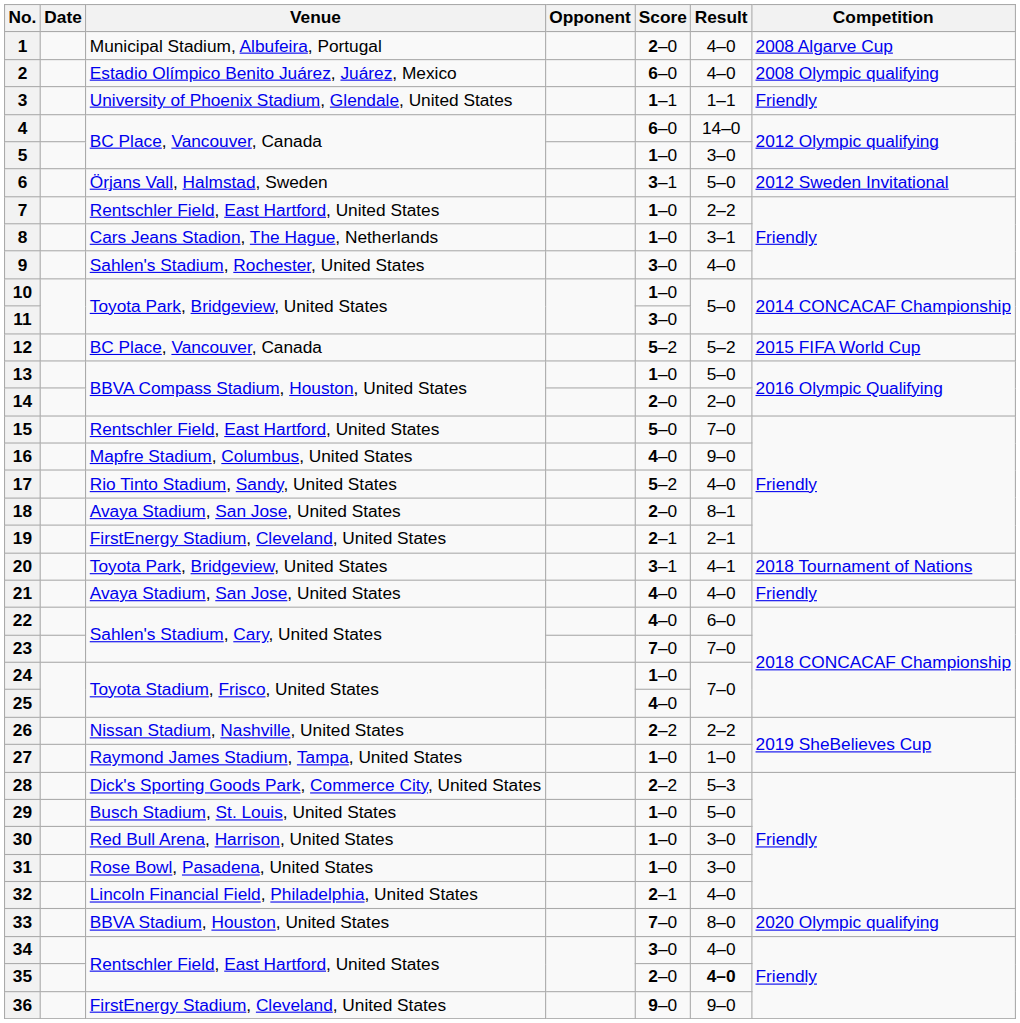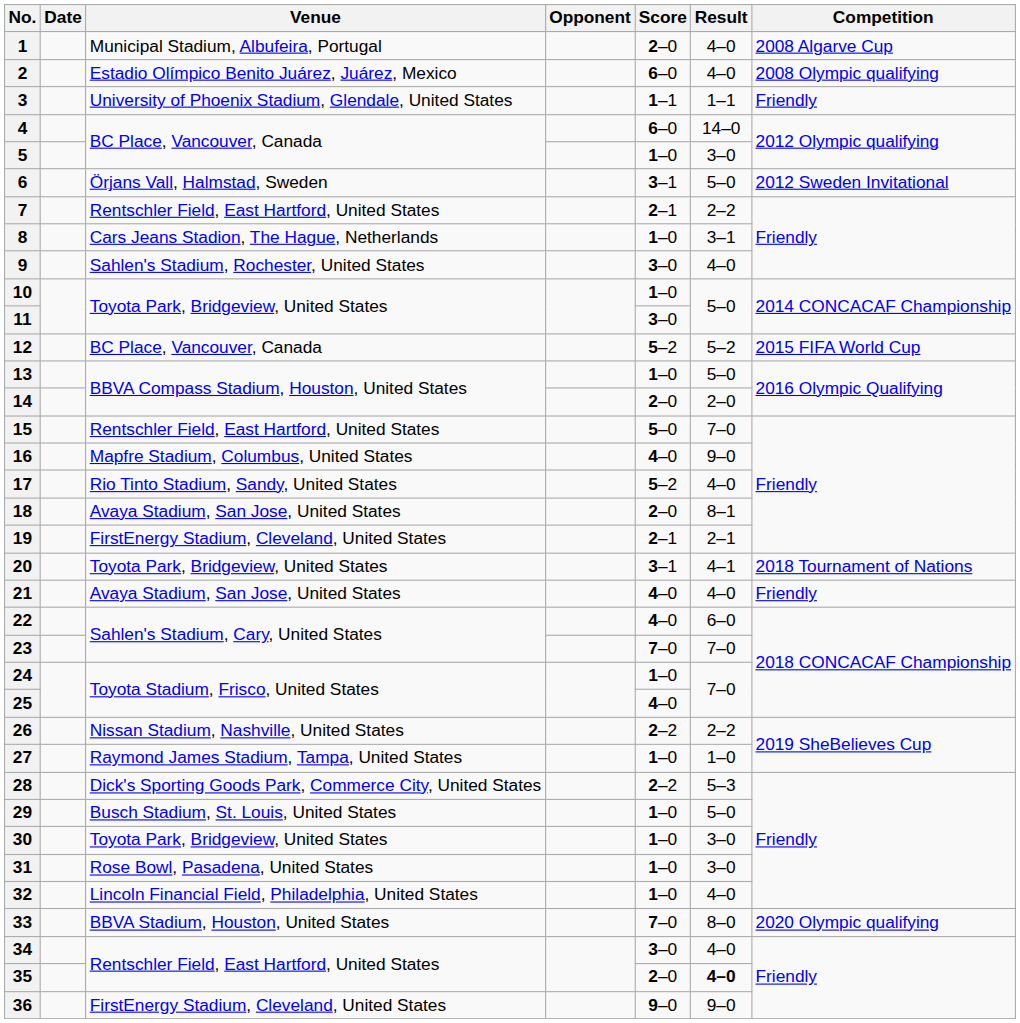7 | Score: 1–0 -> 2–1
30 | Venue: Red Bull Arena, Harrison, United States -> Toyota Park, Bridgeview, United States
32 | Score: 2–1 -> 1–0
